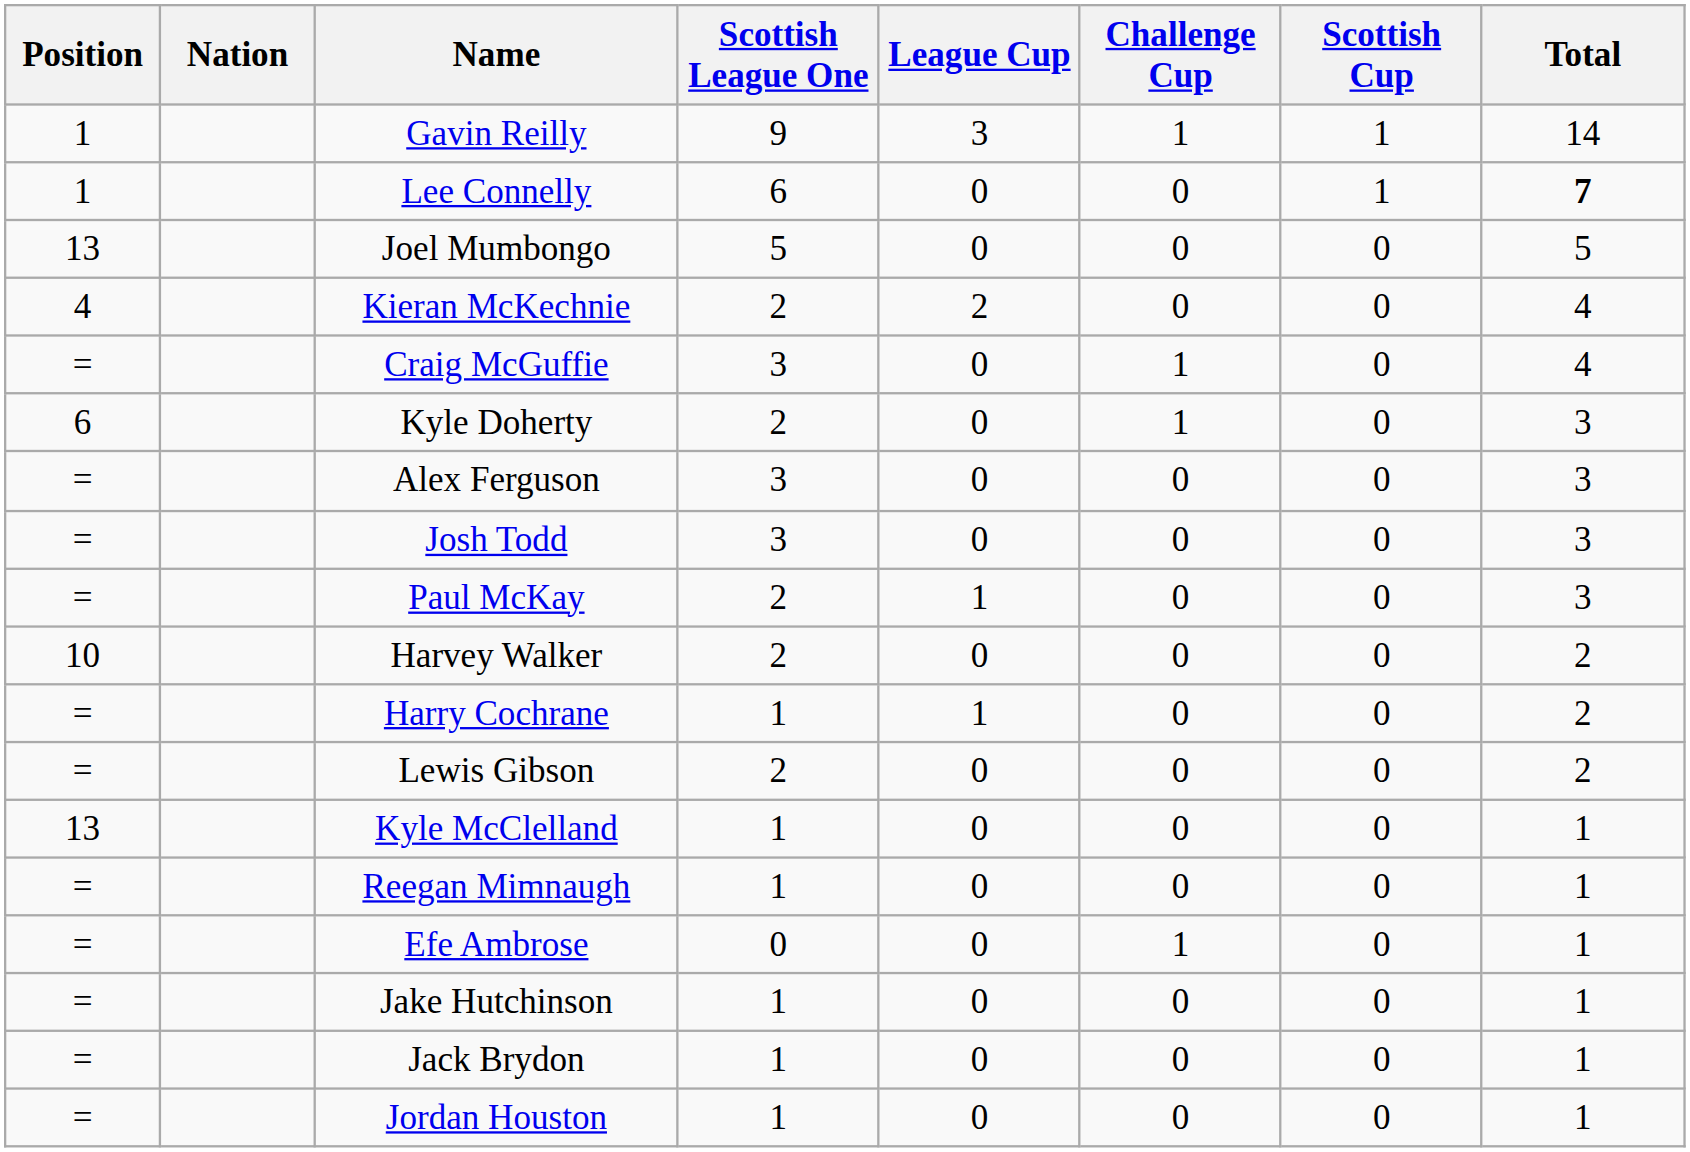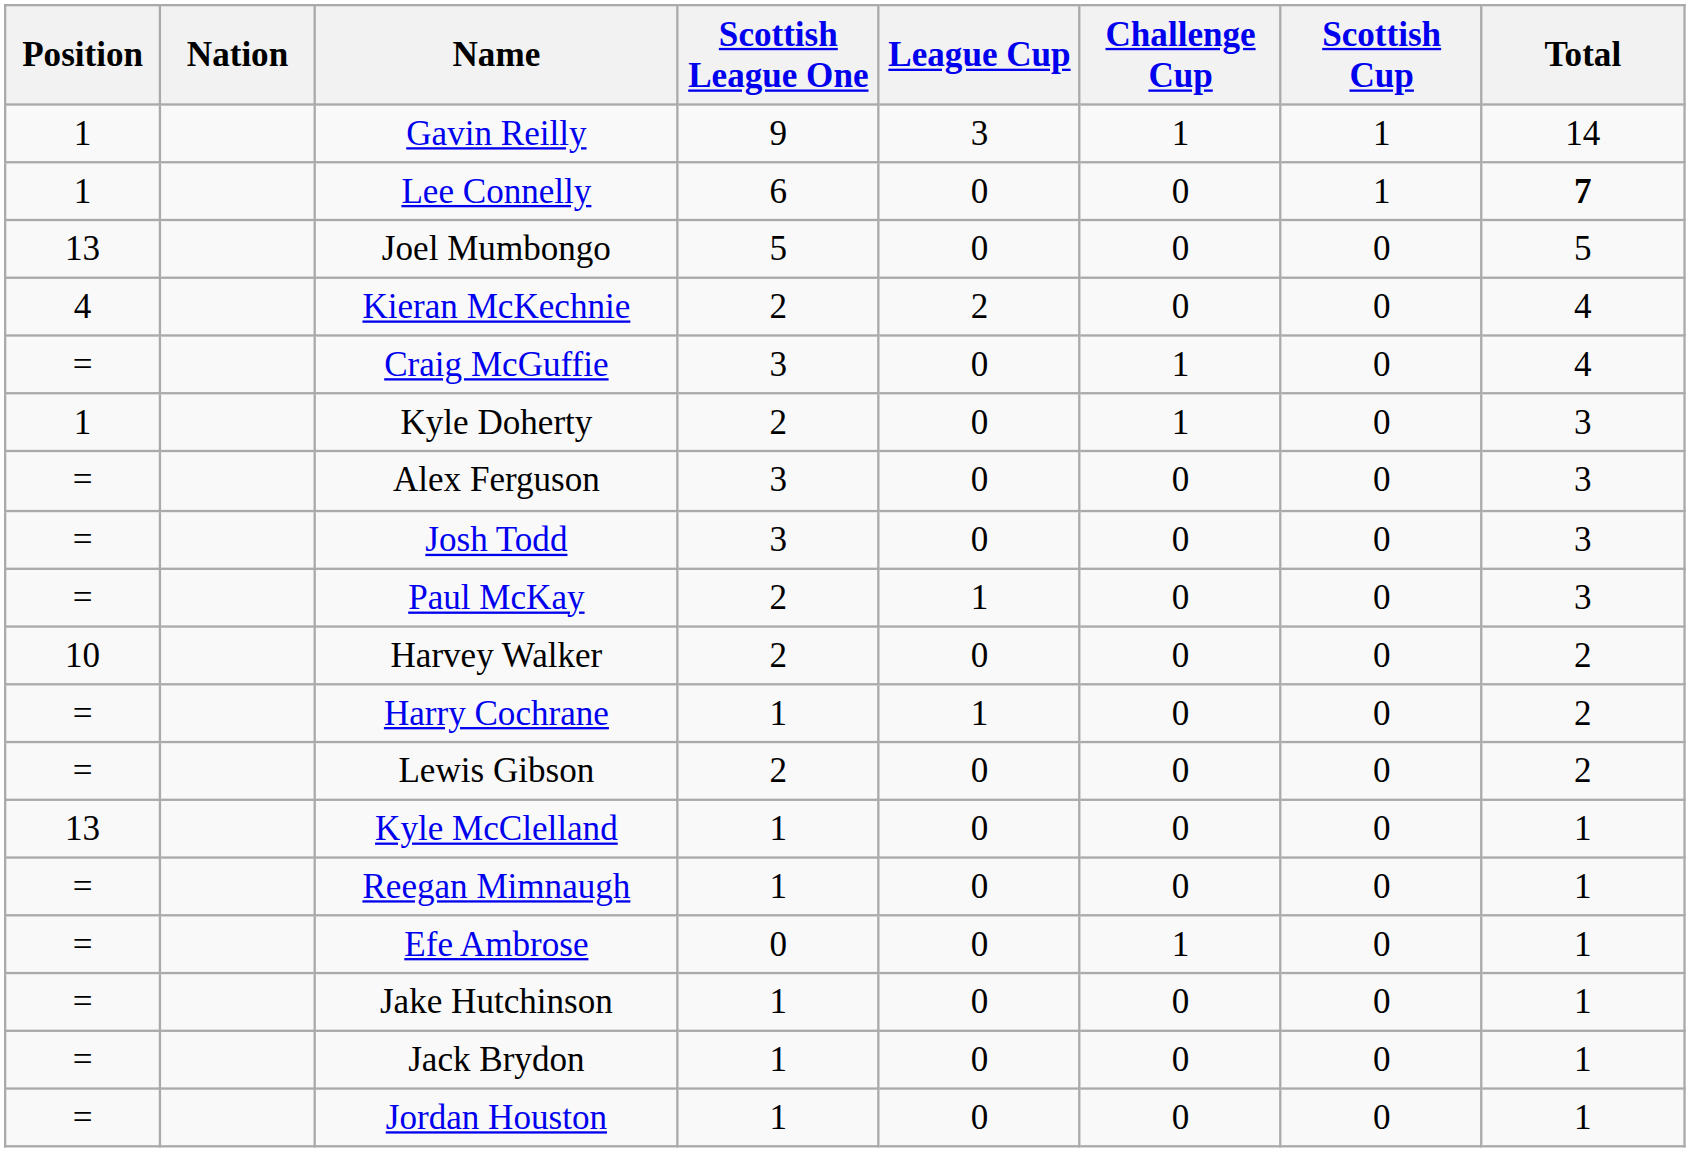Kyle Doherty | Position: 6 -> 1
